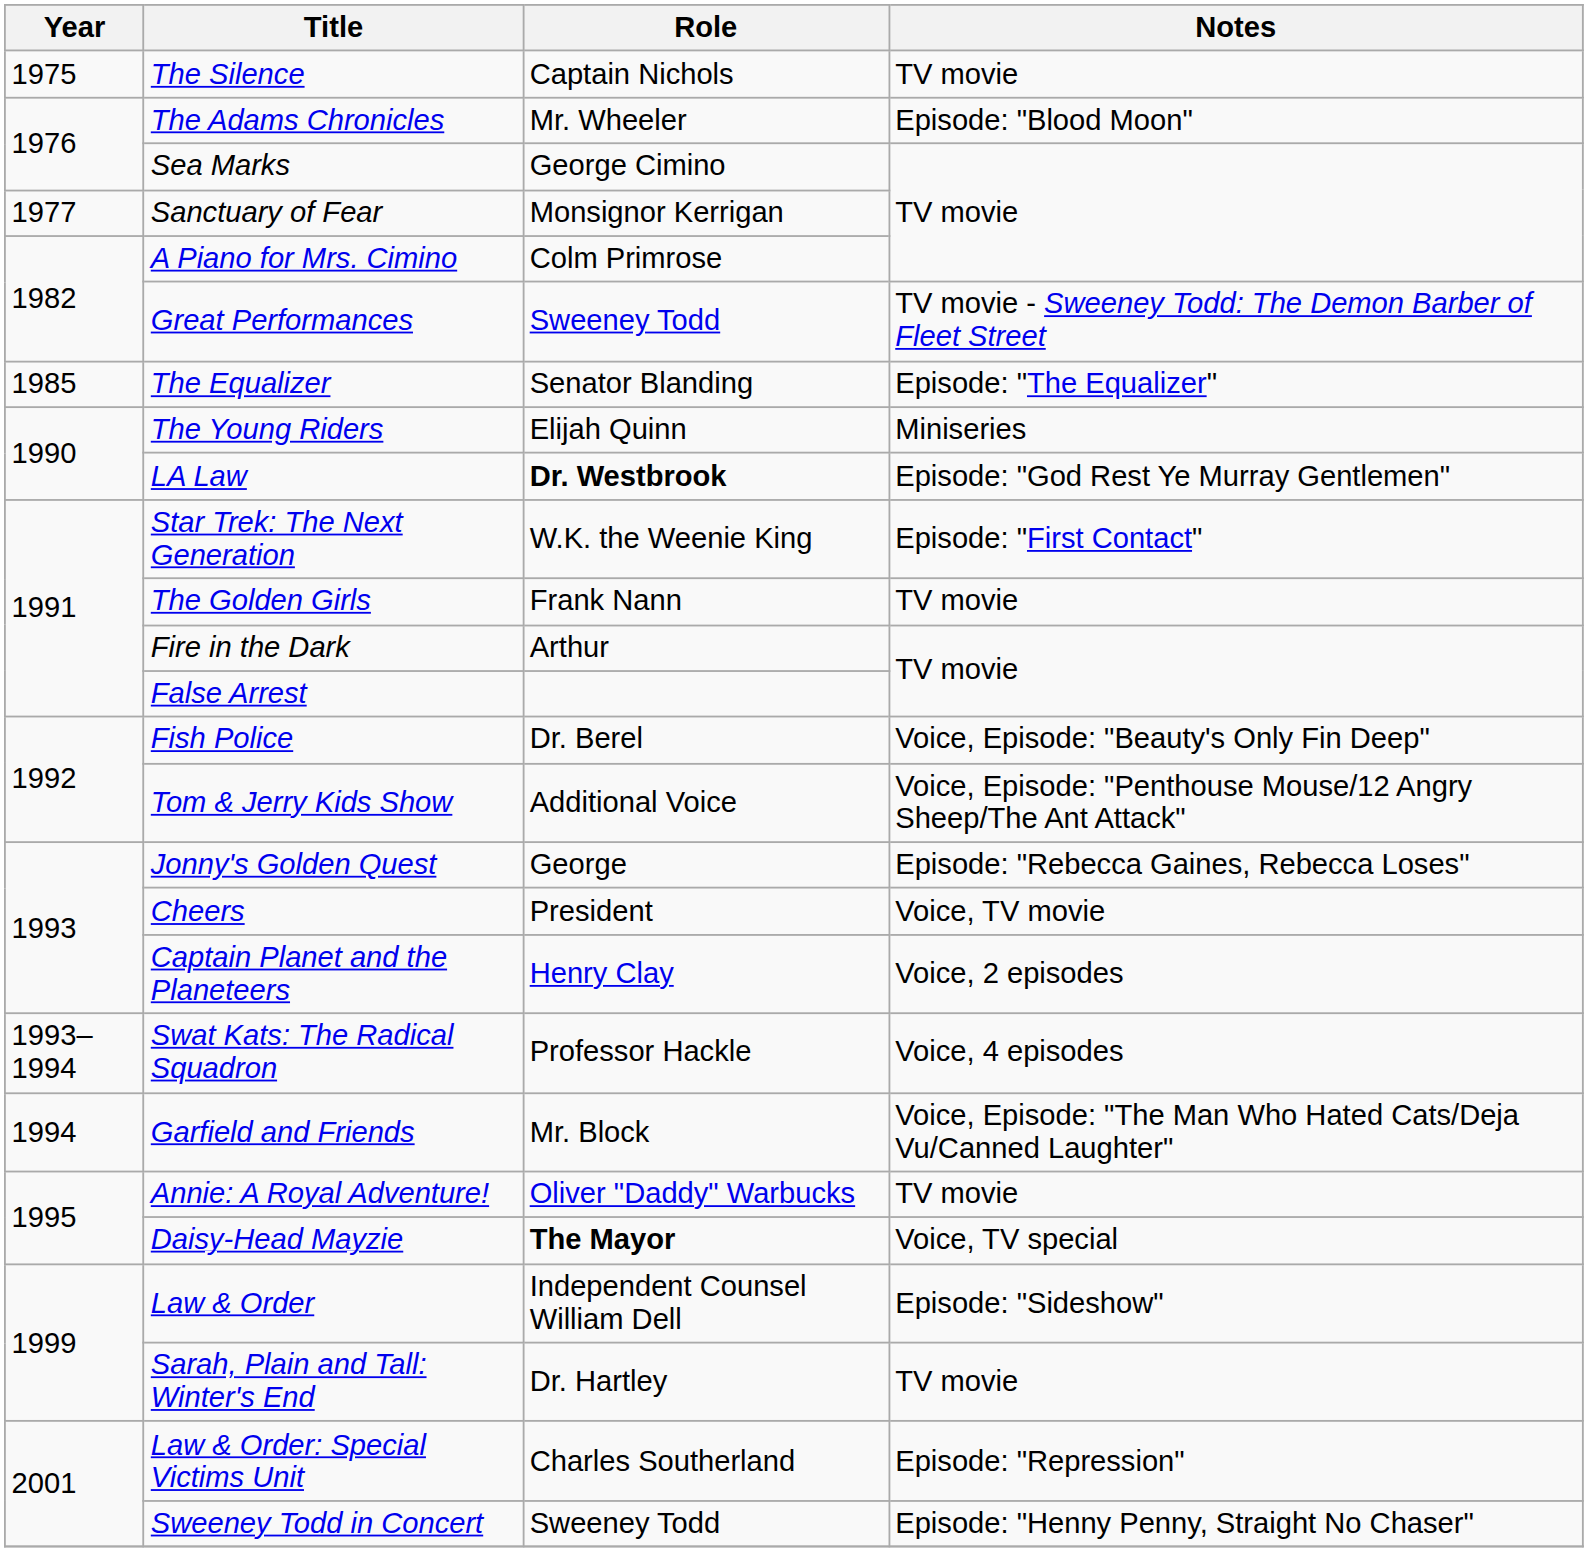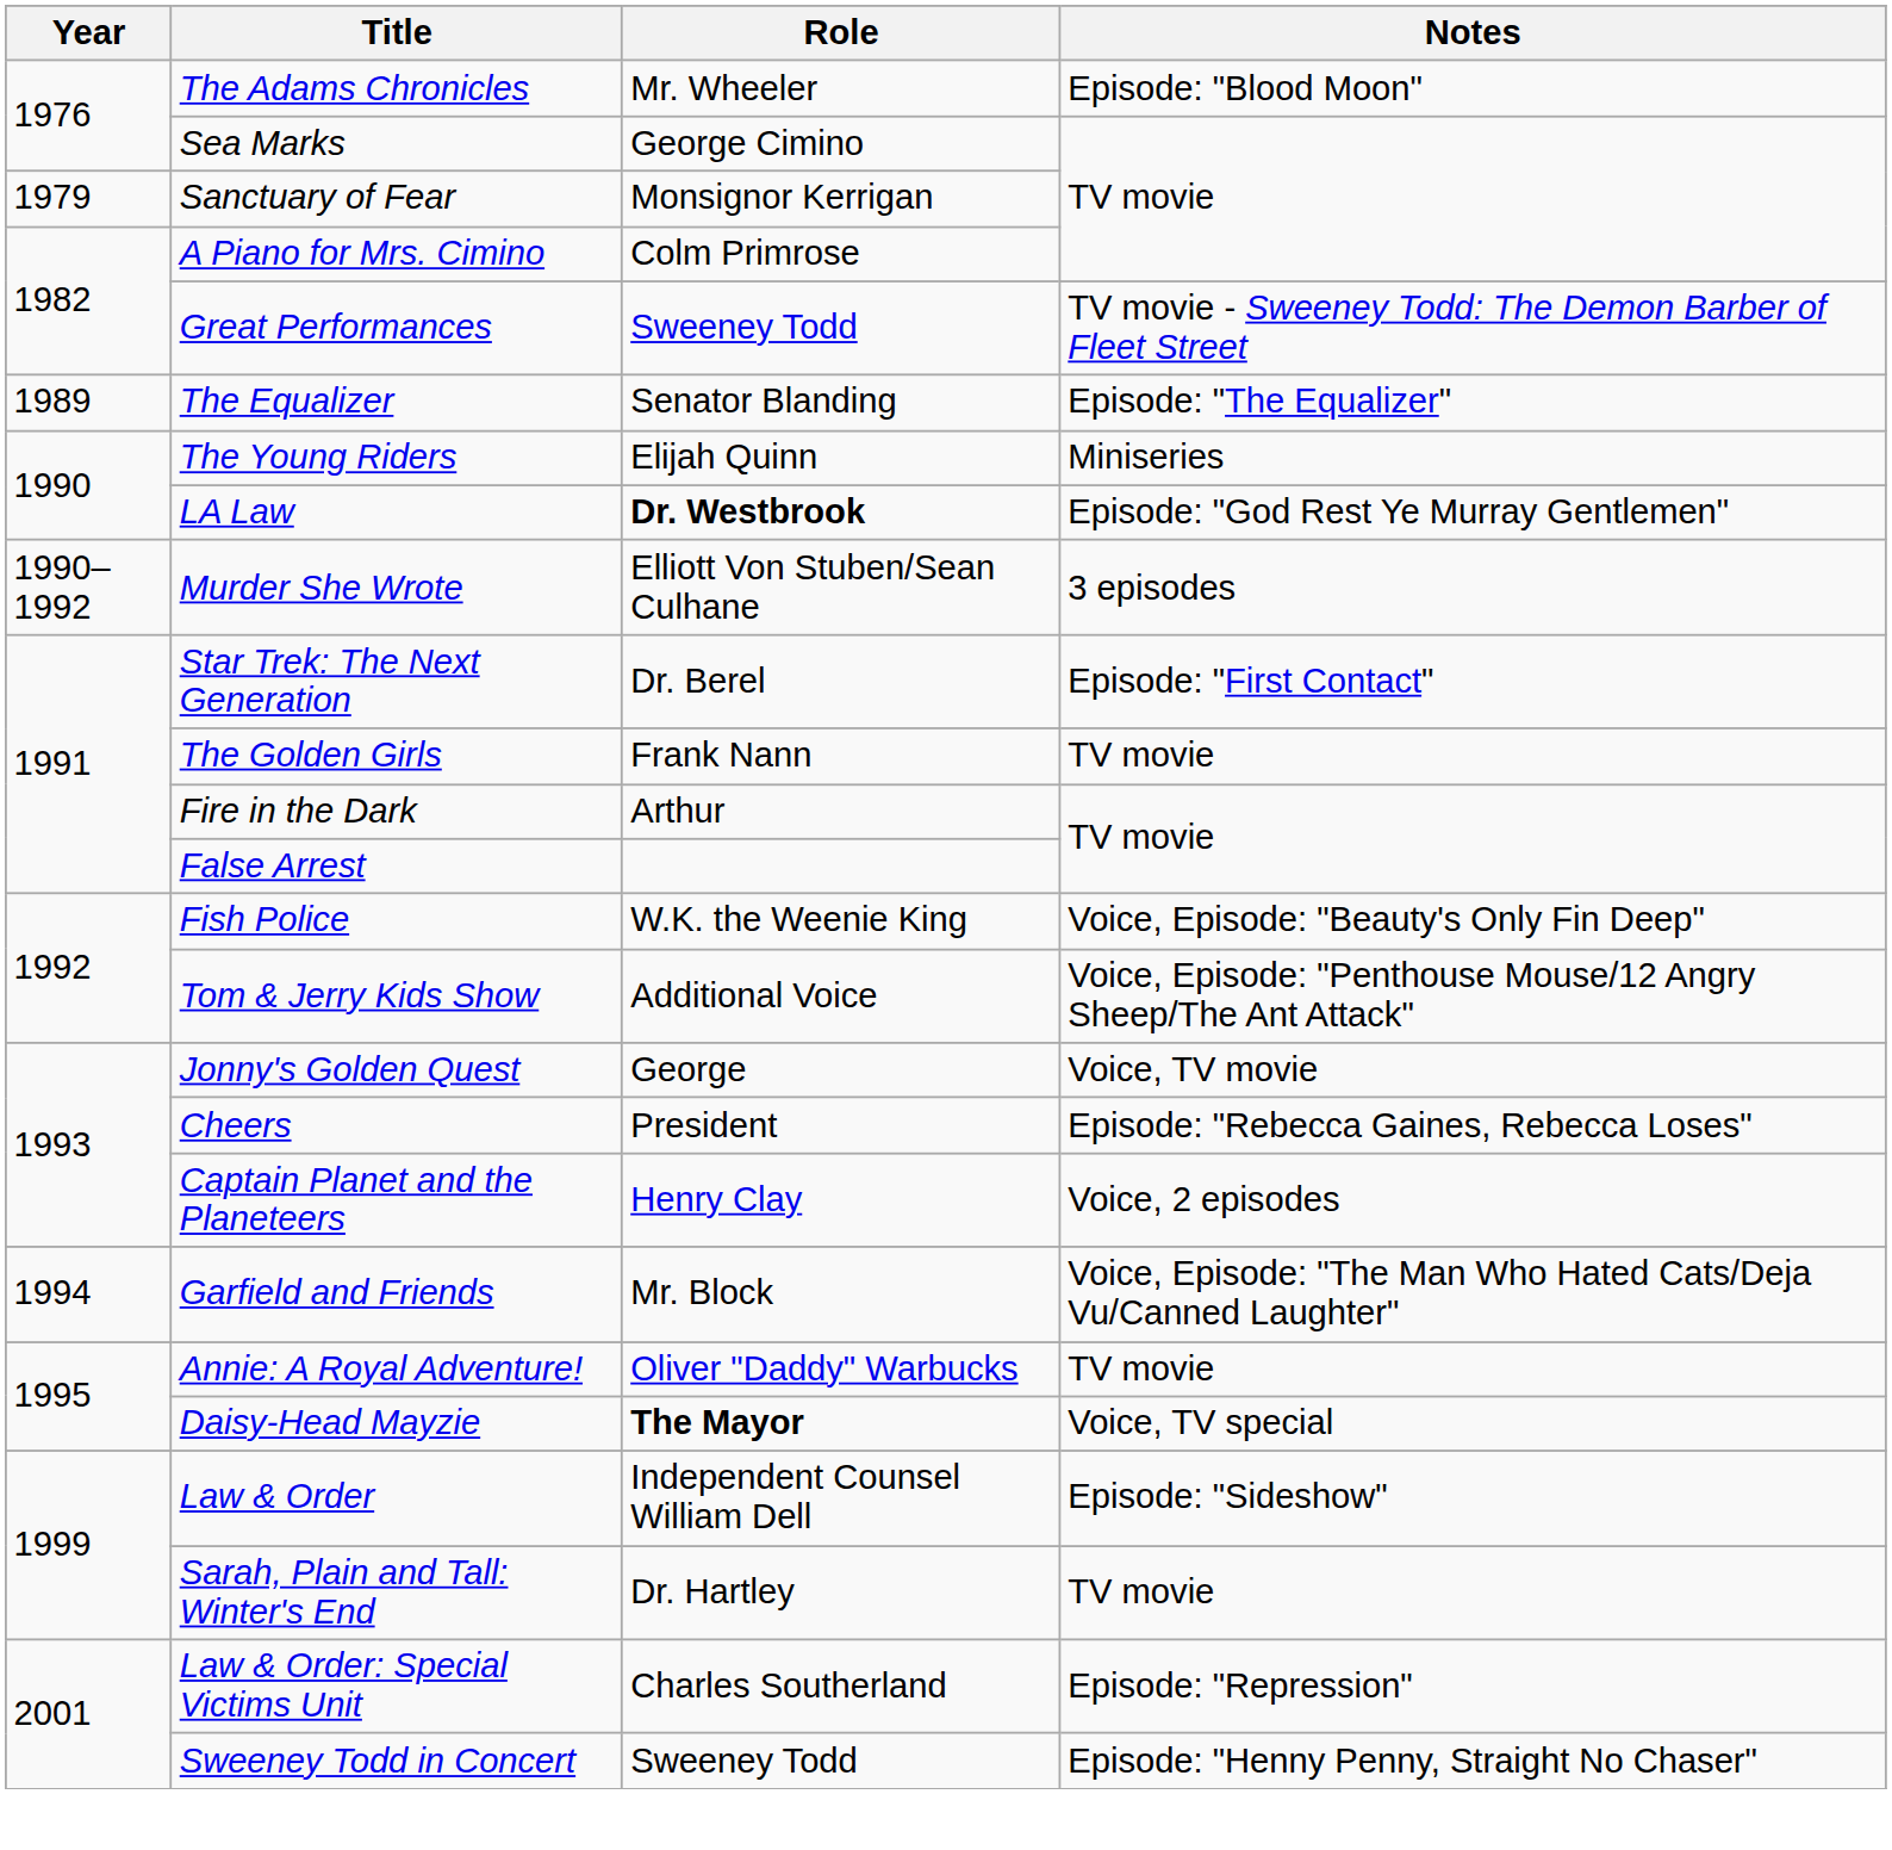- row: 1975 | The Silence | Captain Nichols | TV movie
Sanctuary of Fear | Year: 1977 -> 1979
The Equalizer | Year: 1985 -> 1989
+ row: 1990–1992 | Murder She Wrote | Elliott Von Stuben/Sean Culhane | 3 episodes
Star Trek: The Next Generation | Role: W.K. the Weenie King -> Dr. Berel
Fish Police | Role: Dr. Berel -> W.K. the Weenie King
Jonny's Golden Quest | Notes: Episode: "Rebecca Gaines, Rebecca Loses" -> Voice, TV movie
Cheers | Notes: Voice, TV movie -> Episode: "Rebecca Gaines, Rebecca Loses"
- row: 1993–1994 | Swat Kats: The Radical Squadron | Professor Hackle | Voice, 4 episodes
